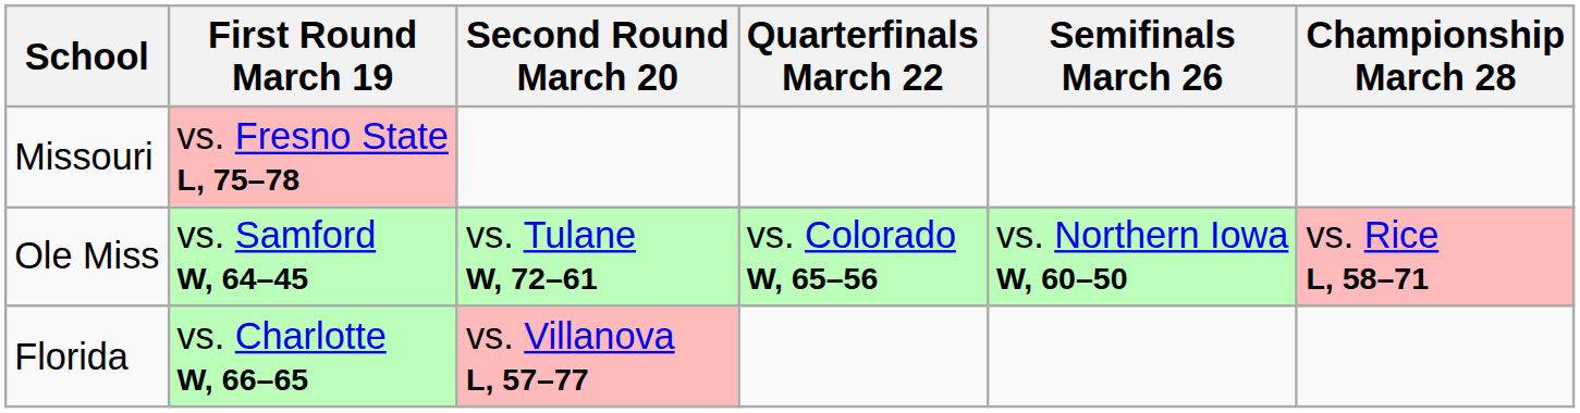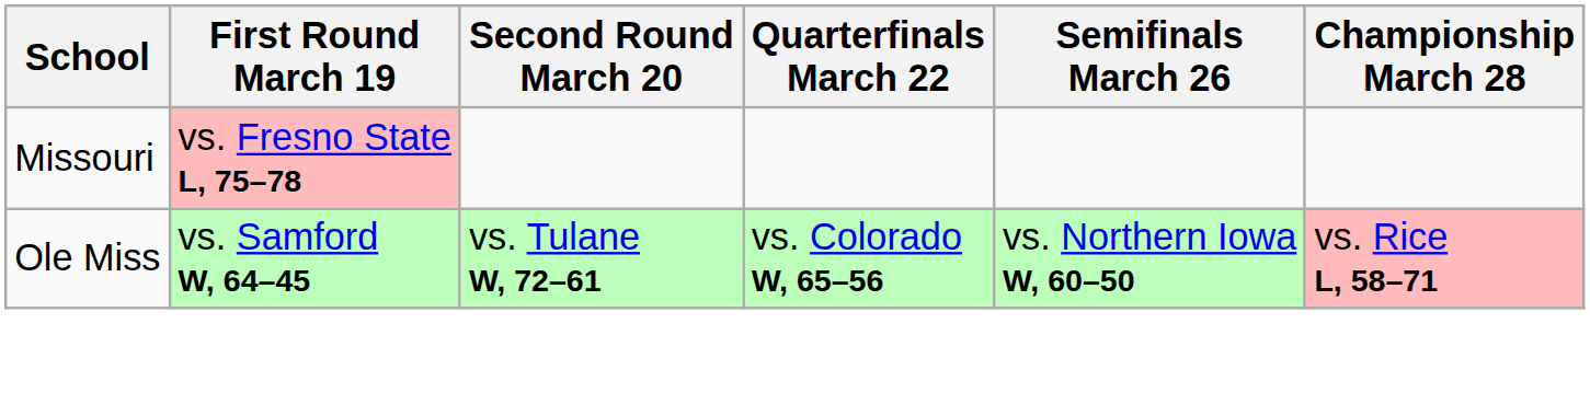- row: Florida | vs. Charlotte W, 66–65 | vs. Villanova L, 57–77
